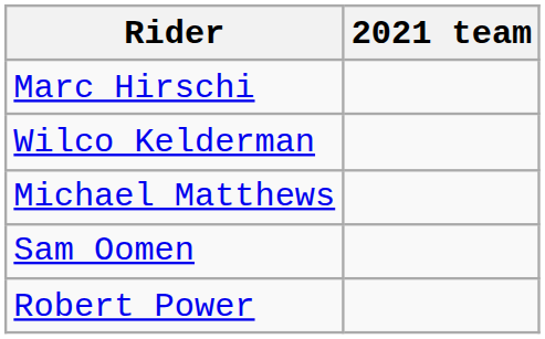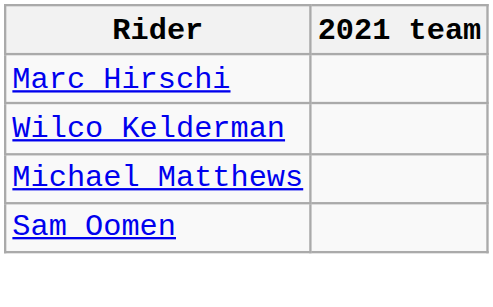- row: Robert Power
